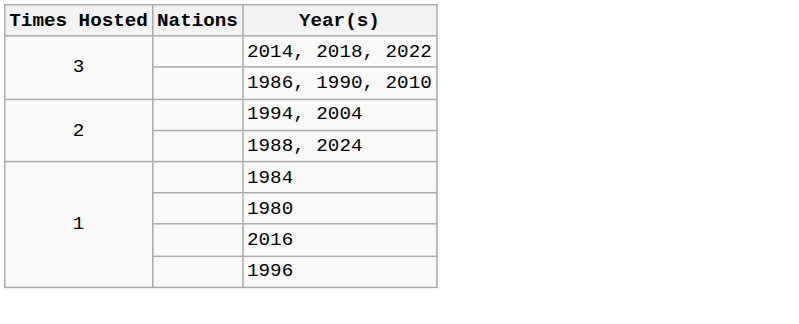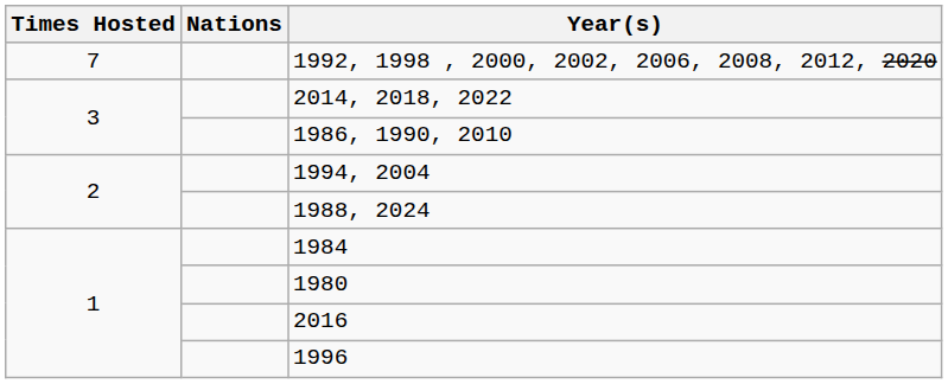+ row: 7 | 1992, 1998 , 2000, 2002, 2006, 2008, 2012, 2020
